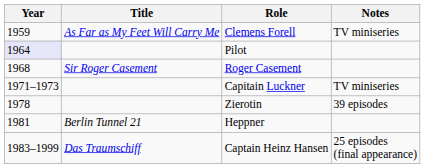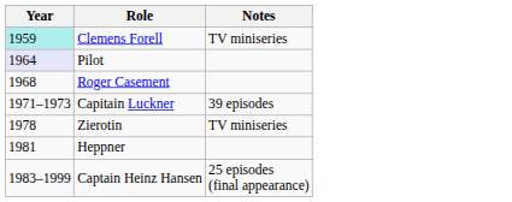- column: Title | As Far as My Feet Will Carry Me | Sir Roger Casement | Berlin Tunnel 21 | Das Traumschiff
Clemens Forell | Year: no background -> paleturquoise background
Capitain Luckner | Notes: TV miniseries -> 39 episodes
Zierotin | Notes: 39 episodes -> TV miniseries
